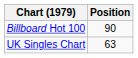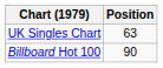rows swapped: Billboard Hot 100 <-> UK Singles Chart
